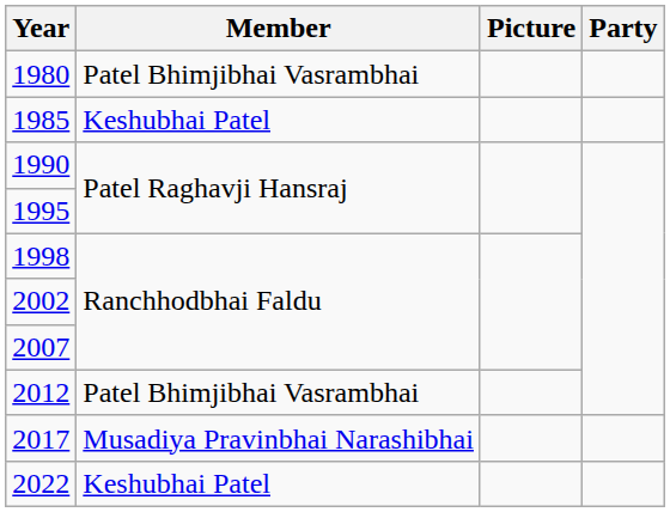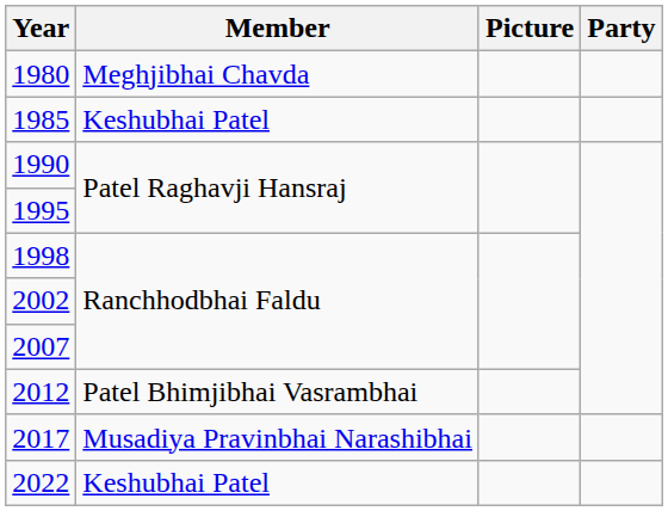1980 | Member: Patel Bhimjibhai Vasrambhai -> Meghjibhai Chavda
